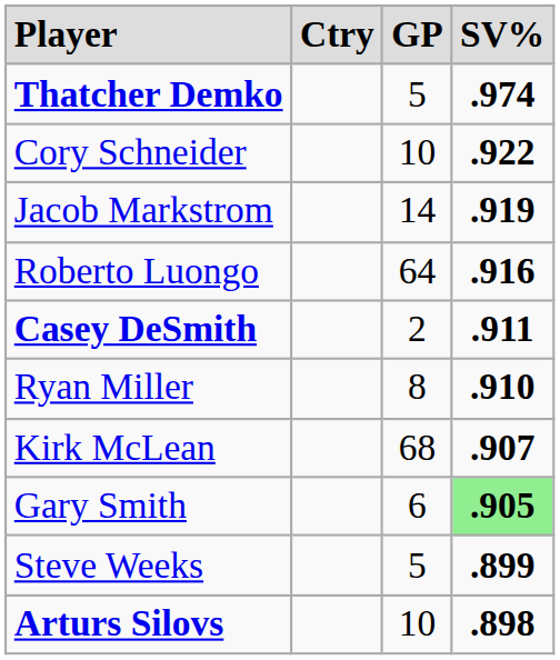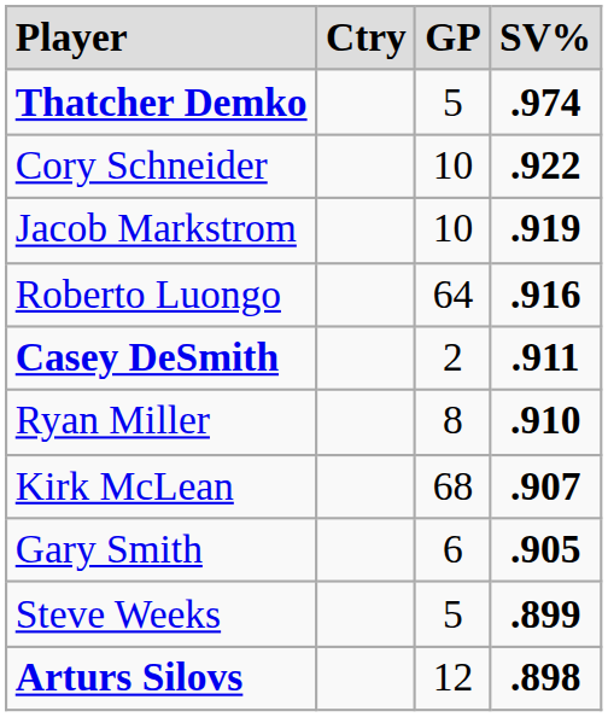Jacob Markstrom | column 3: 14 -> 10
Gary Smith | column 4: lightgreen background -> no background
Arturs Silovs | column 3: 10 -> 12
